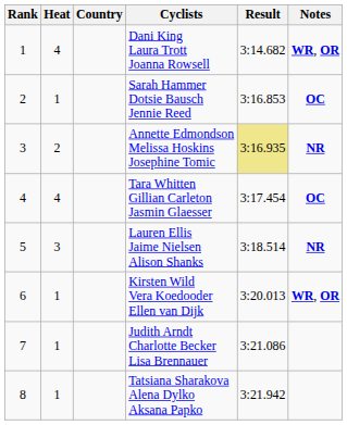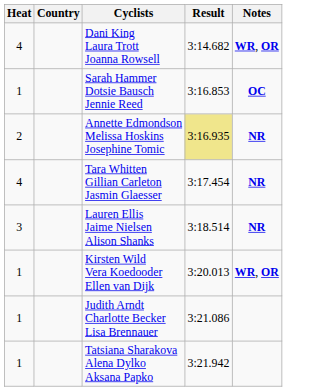- column: Rank | 1 | 2 | 3 | 4 | 5 | 6 | 7 | 8
Tara Whitten Gillian Carleton Jasmin Glaesser | Notes: OC -> NR
